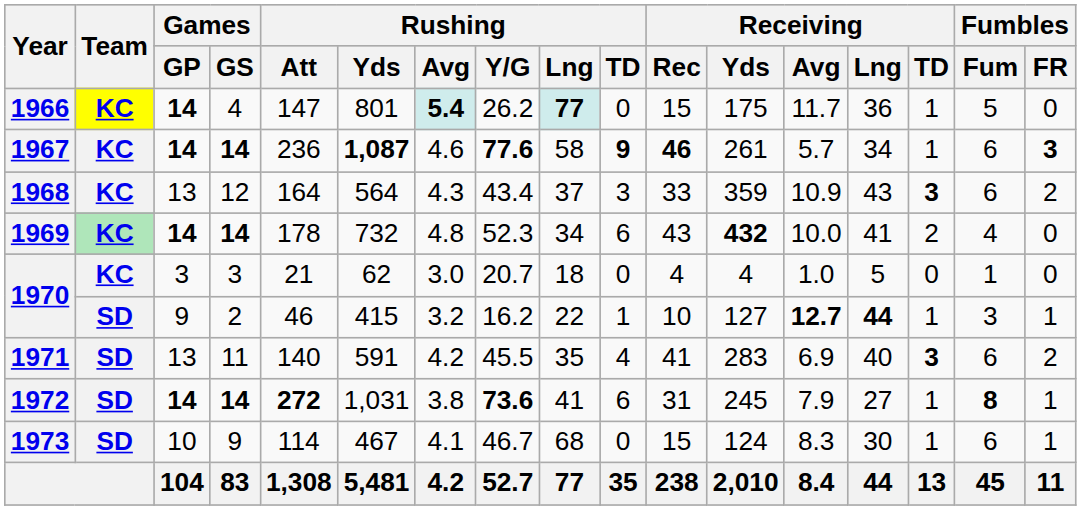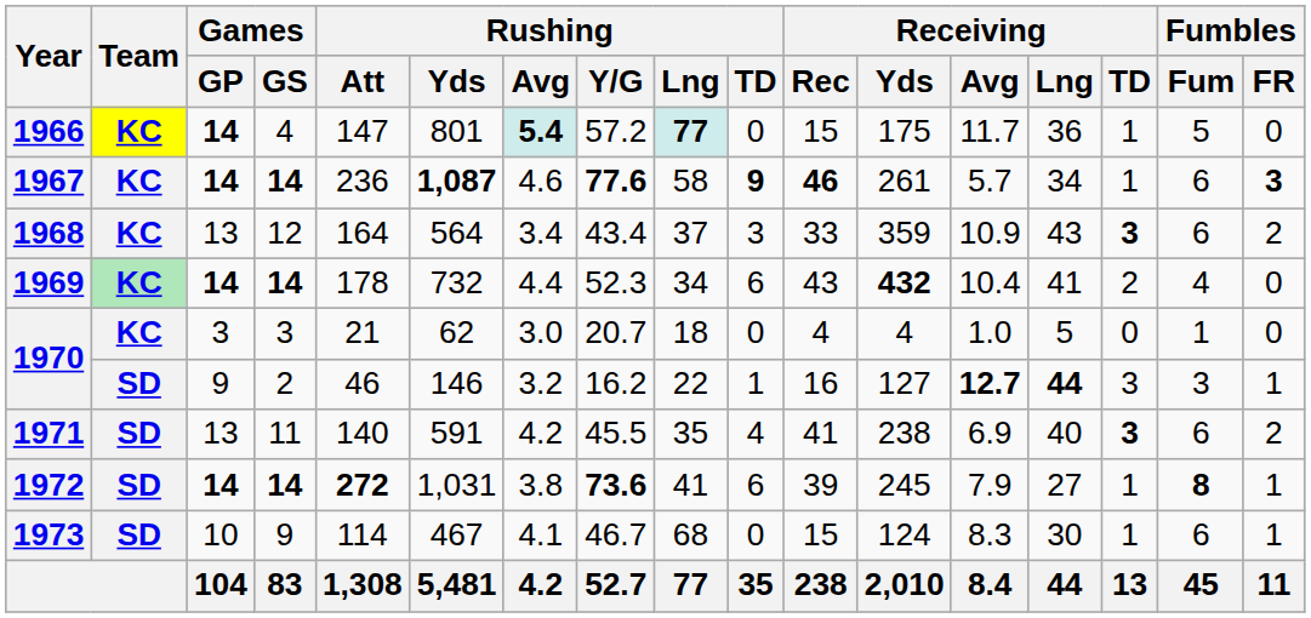1966 | Rushing / Y/G: 26.2 -> 57.2
1968 | Rushing / Avg: 4.3 -> 3.4
1969 | Rushing / Avg: 4.8 -> 4.4
1969 | Receiving / Avg: 10.0 -> 10.4
1970 / 2 | Rushing / Yds: 415 -> 146
1970 / 2 | Receiving / Rec: 10 -> 16
1970 / 2 | Receiving / TD: 1 -> 3
1971 | Receiving / Yds: 283 -> 238
1972 | Receiving / Rec: 31 -> 39
